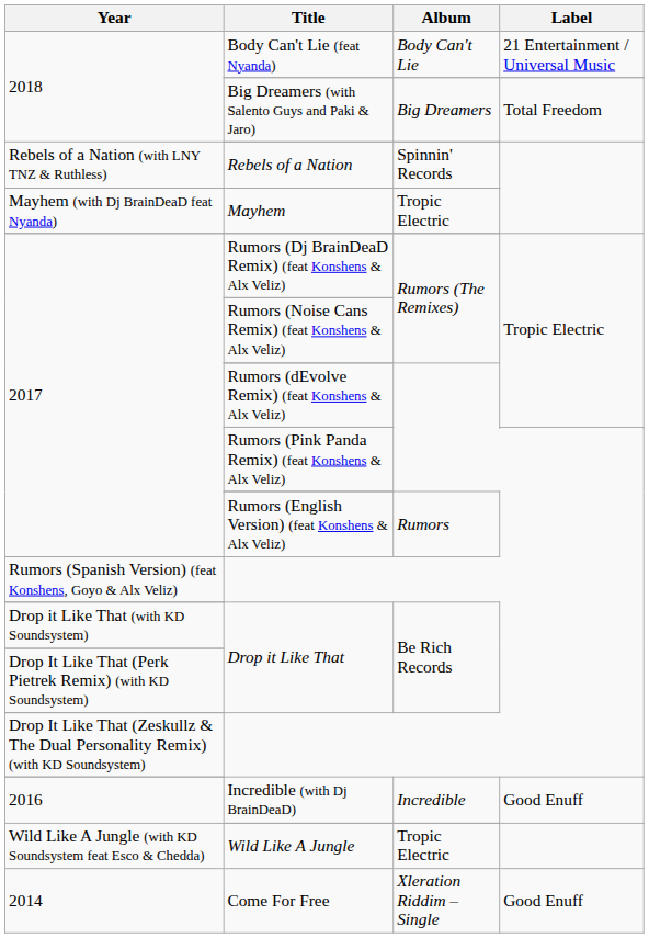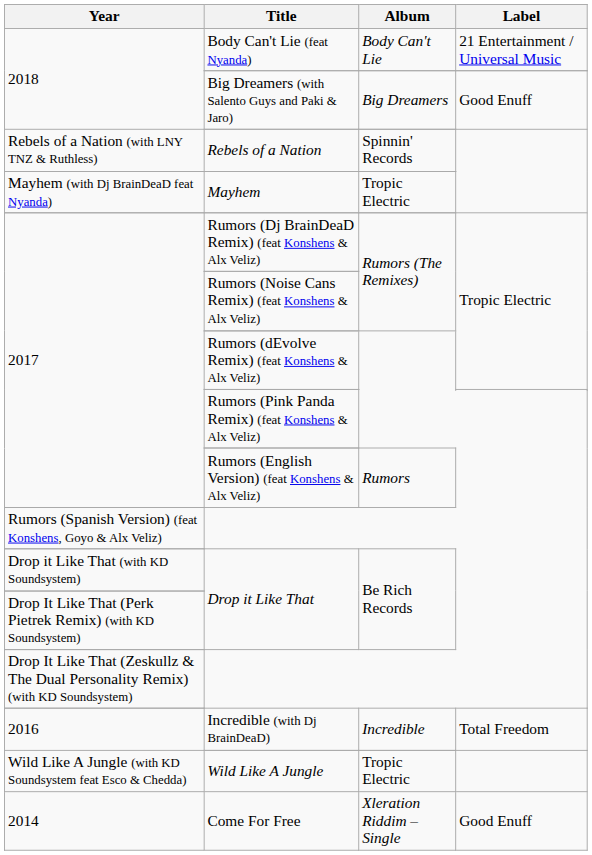Big Dreamers (with Salento Guys and Paki & Jaro) | Label: Total Freedom -> Good Enuff
Incredible (with Dj BrainDeaD) | Label: Good Enuff -> Total Freedom
